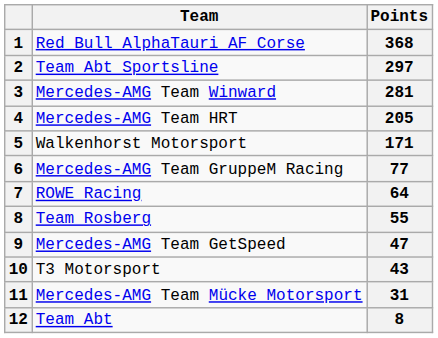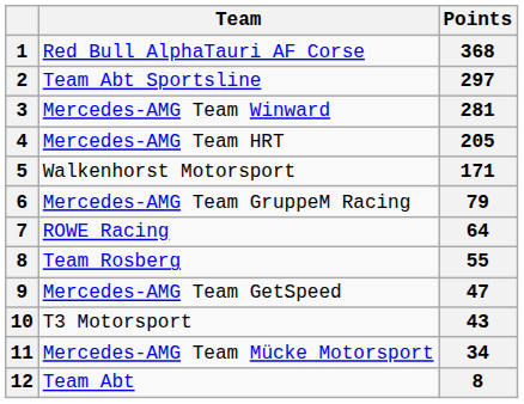Mercedes-AMG Team GruppeM Racing | Points: 77 -> 79
Mercedes-AMG Team Mücke Motorsport | Points: 31 -> 34
